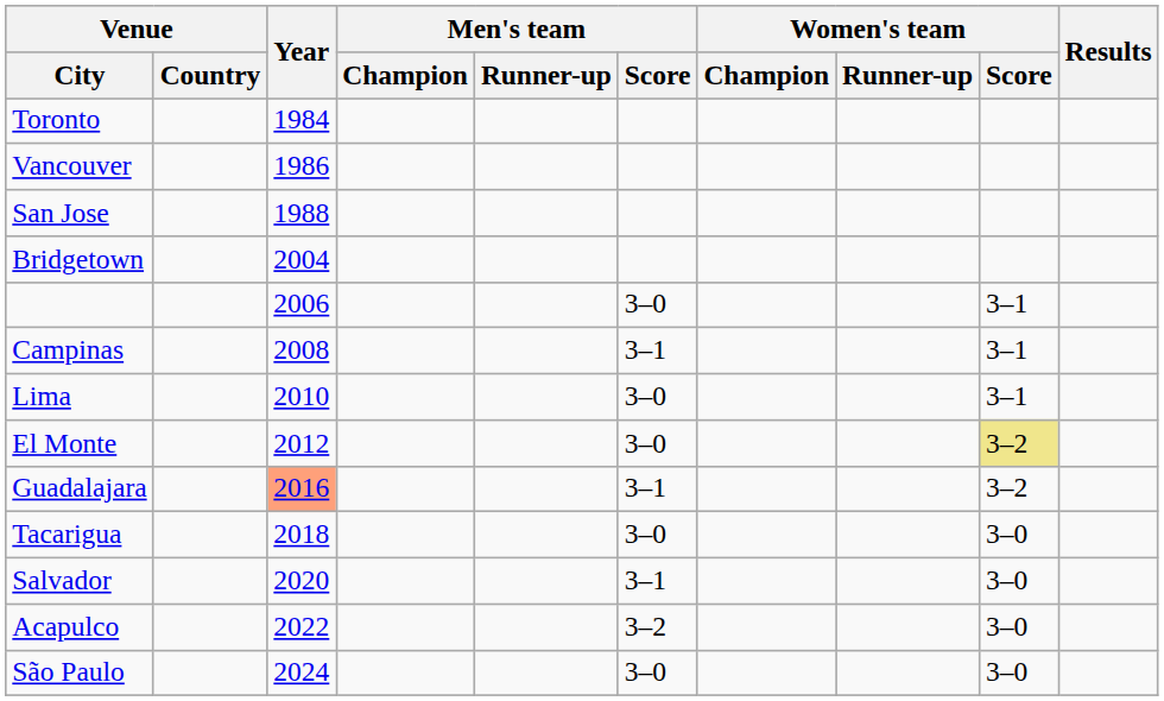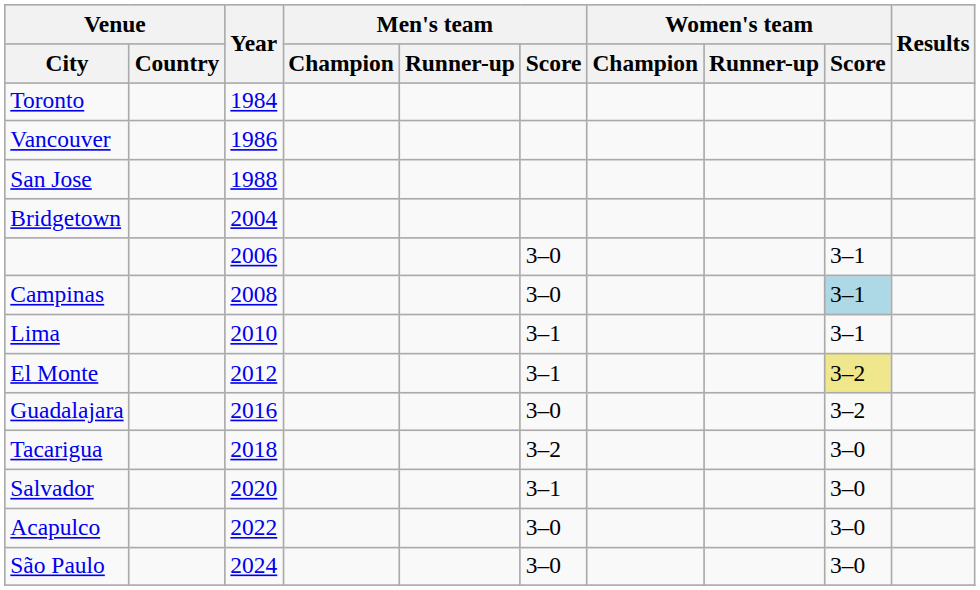Campinas | Men's team / Score: 3–1 -> 3–0
Campinas | Women's team / Score: no background -> lightblue background
Lima | Men's team / Score: 3–0 -> 3–1
El Monte | Men's team / Score: 3–0 -> 3–1
Guadalajara | Year: lightsalmon background -> no background
Guadalajara | Men's team / Score: 3–1 -> 3–0
Tacarigua | Men's team / Score: 3–0 -> 3–2
Acapulco | Men's team / Score: 3–2 -> 3–0
